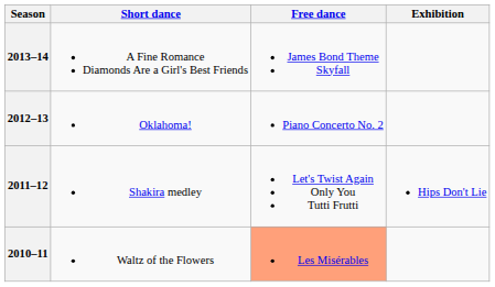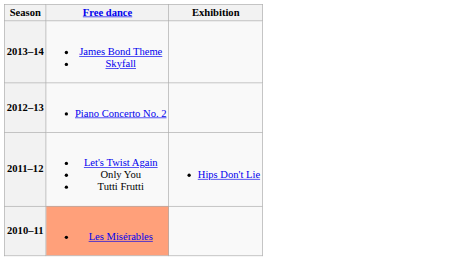- column: Short dance | A Fine Romance Diamonds Are a Girl's Best Friends | Oklahoma! | Shakira medley | Waltz of the Flowers
